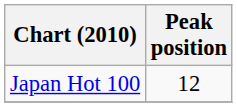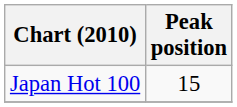Japan Hot 100 | Peak position: 12 -> 15
